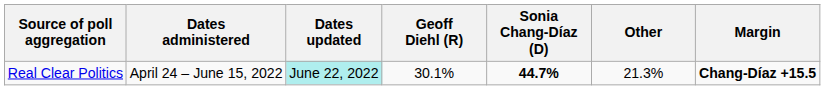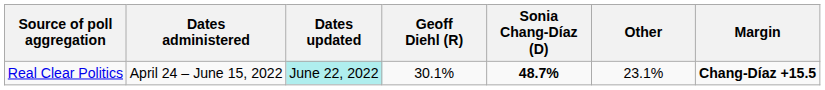Real Clear Politics | Sonia Chang-Díaz (D): 44.7% -> 48.7%
Real Clear Politics | Other: 21.3% -> 23.1%
